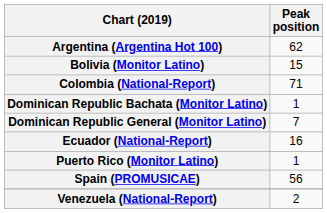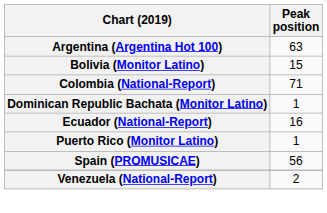Argentina (Argentina Hot 100) | Peak position: 62 -> 63
- row: Dominican Republic General (Monitor Latino) | 7
